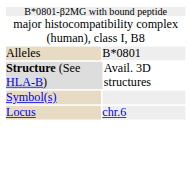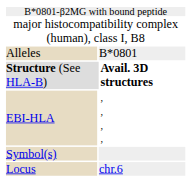Structure (See HLA-B) | column 3: normal -> bold
+ row: EBI-HLA | , , , ,
